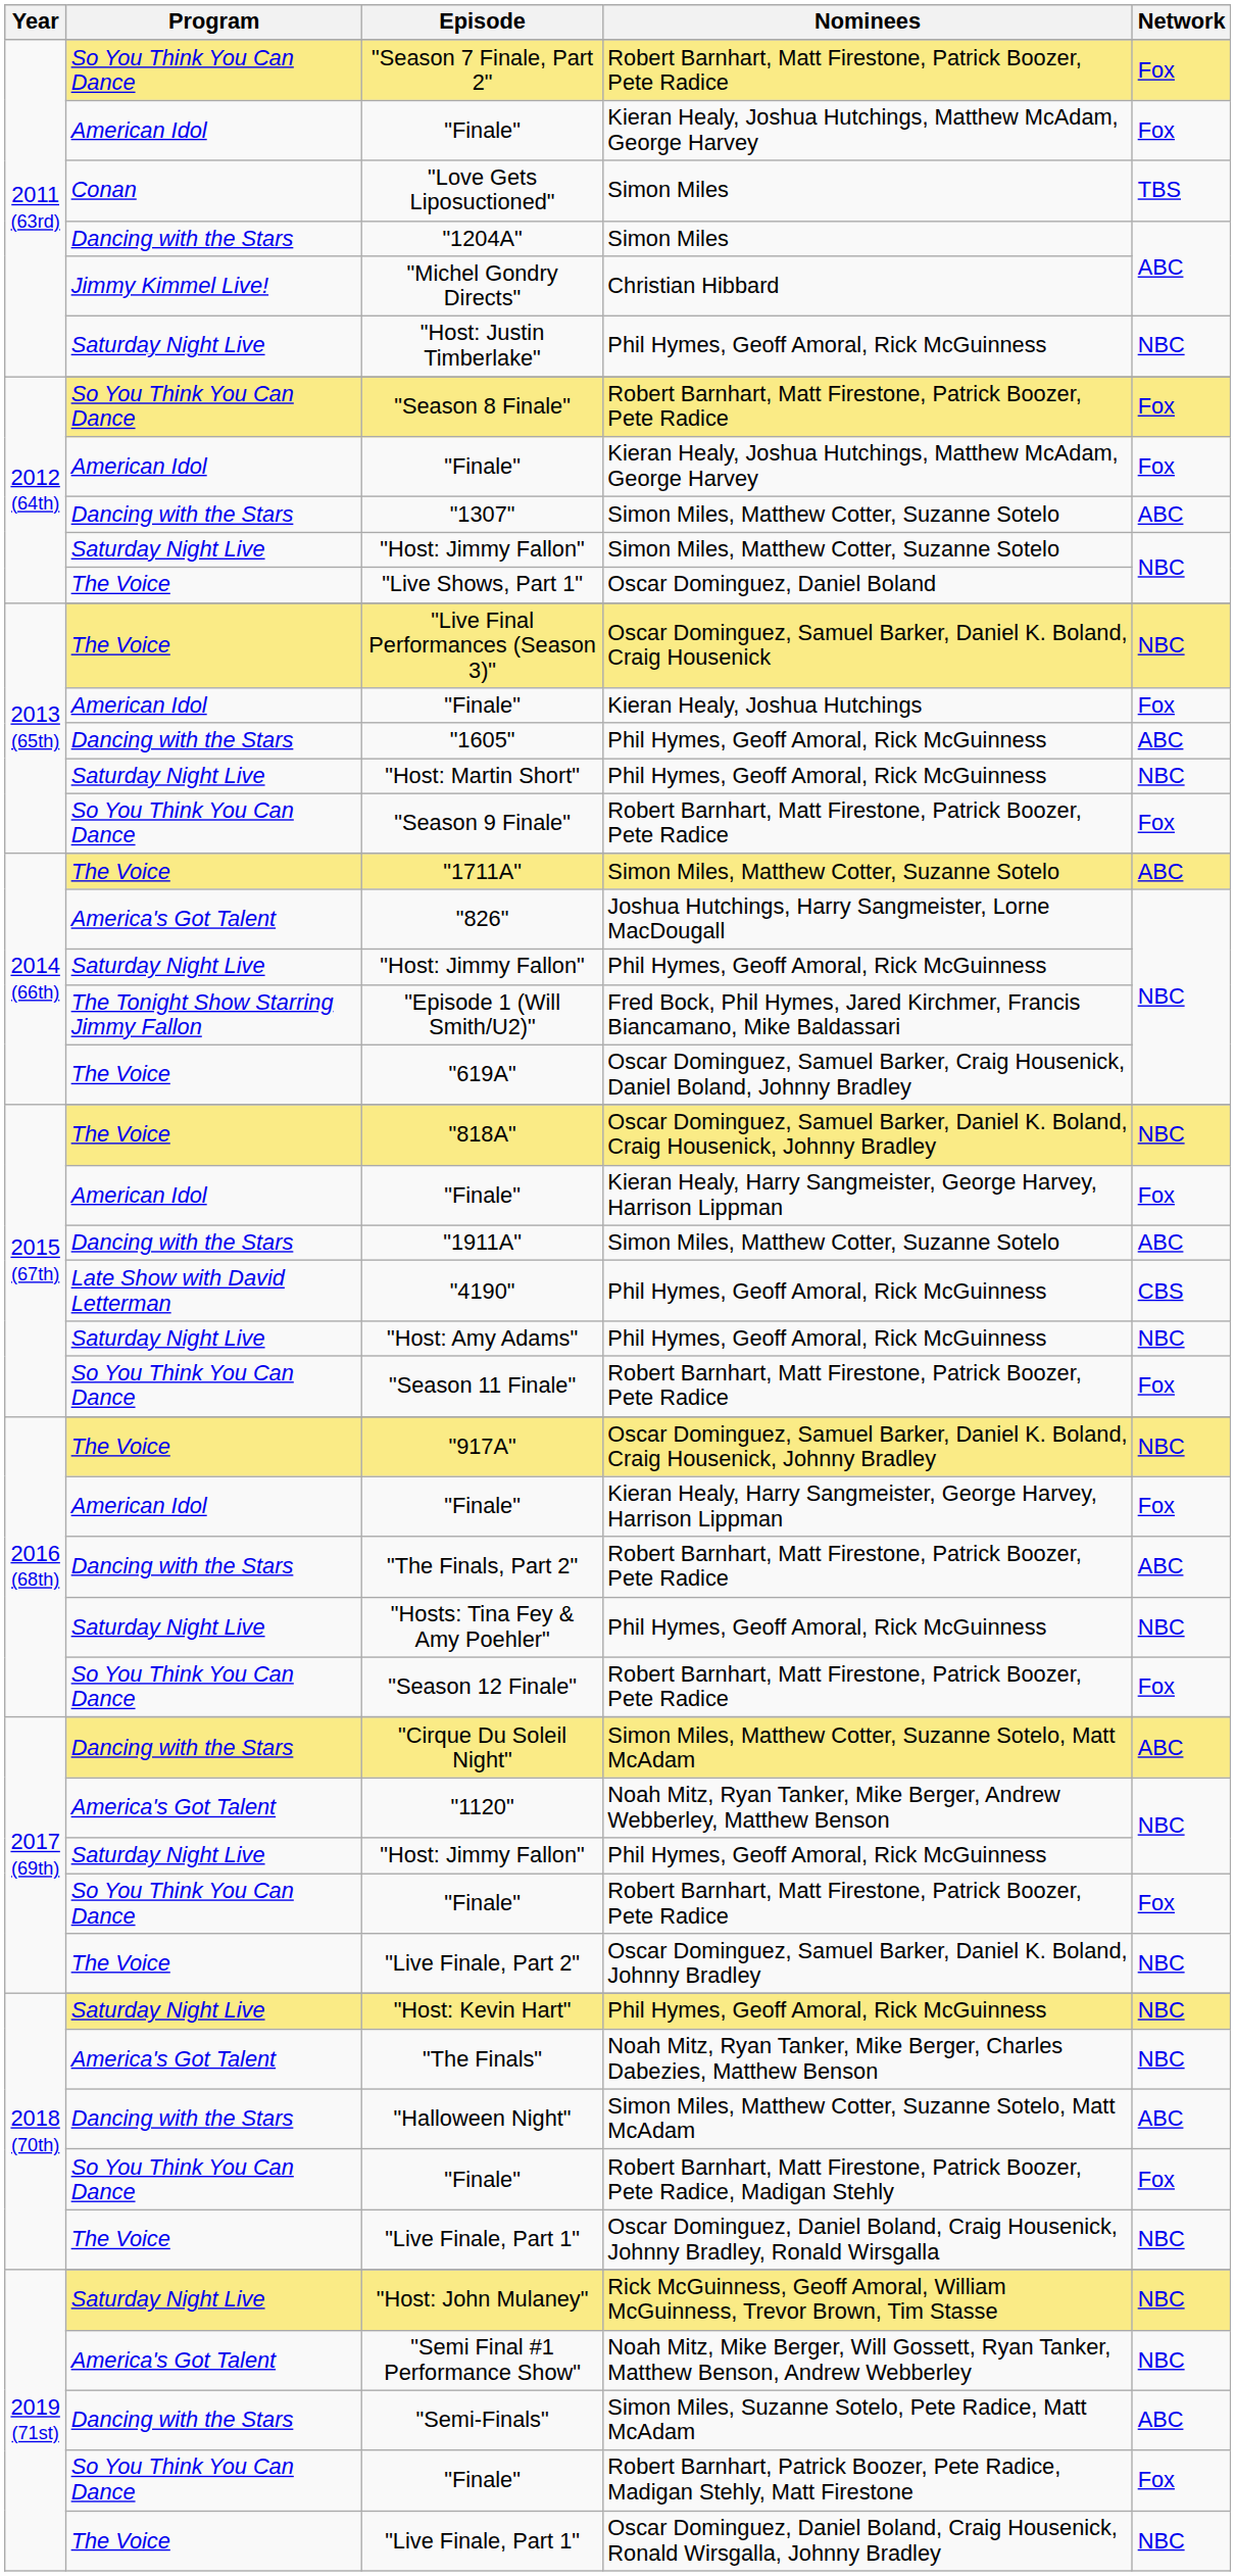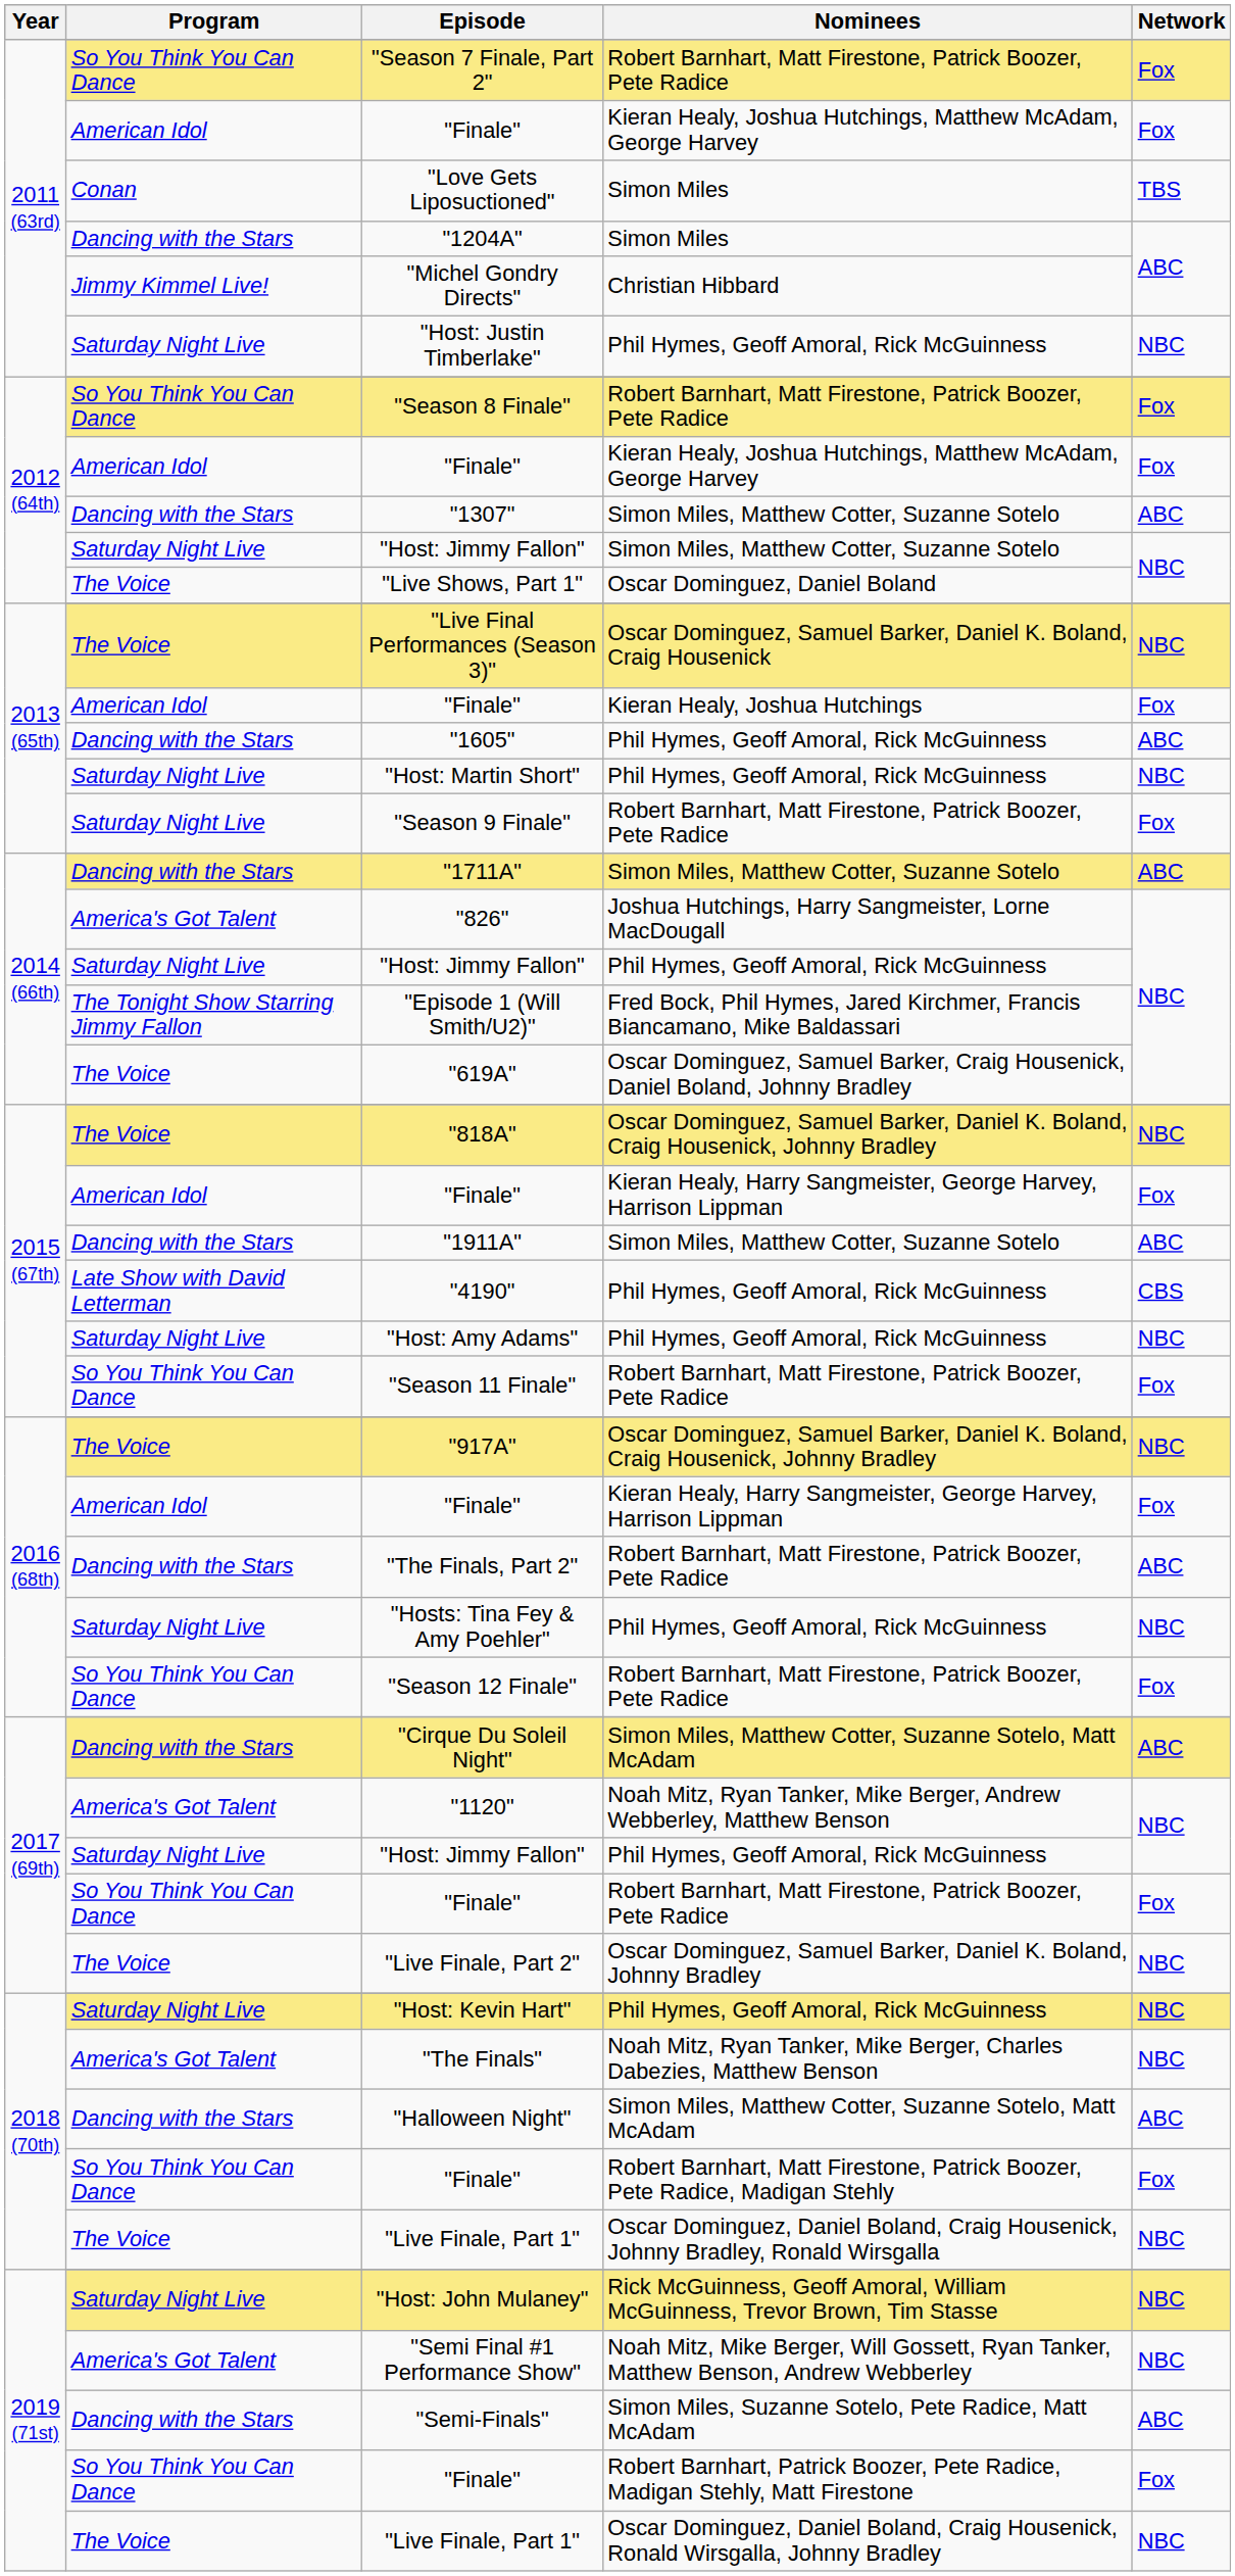"Season 9 Finale" | Program: So You Think You Can Dance -> Saturday Night Live
"1711A" | Program: The Voice -> Dancing with the Stars
